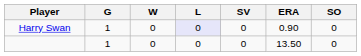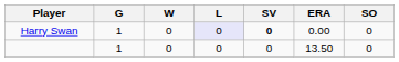Harry Swan | SV: normal -> bold
Harry Swan | ERA: 0.90 -> 0.00
